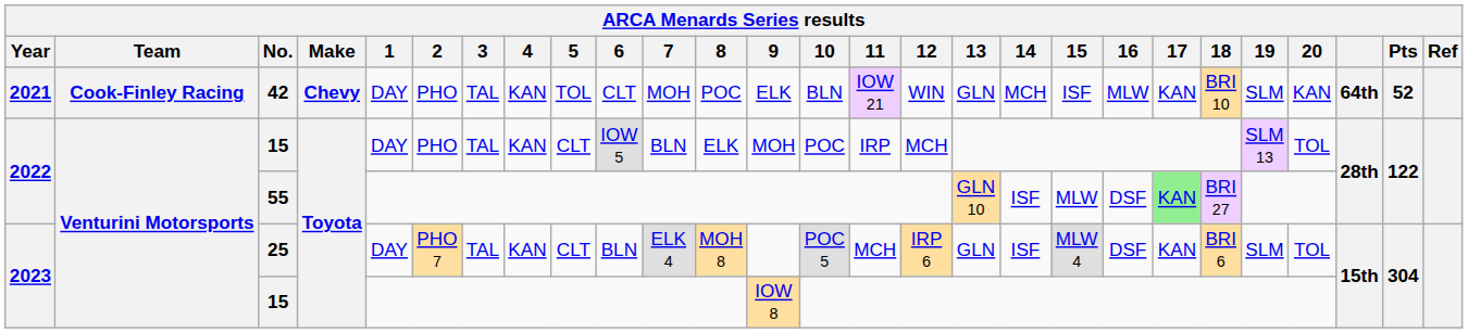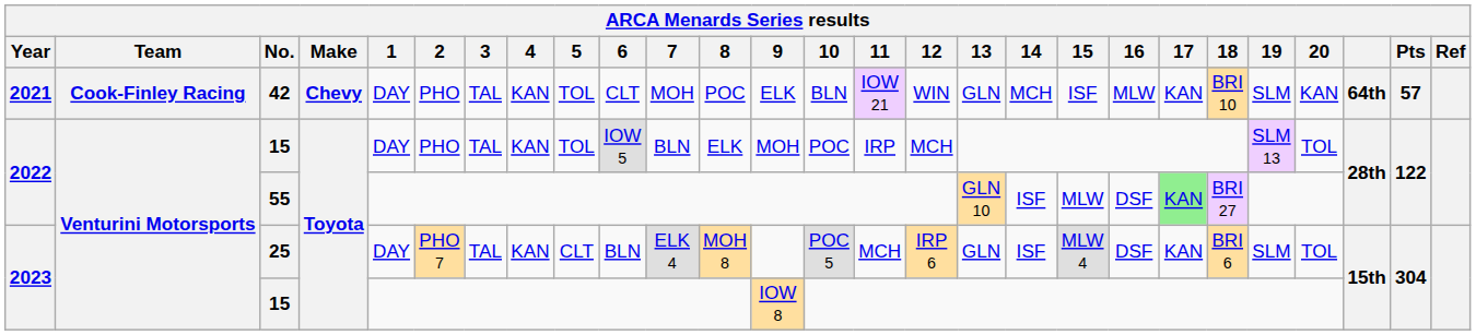42 | Pts: 52 -> 57
2022 / 15 | 5: CLT -> TOL
